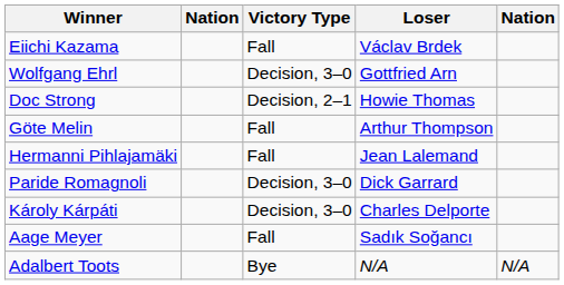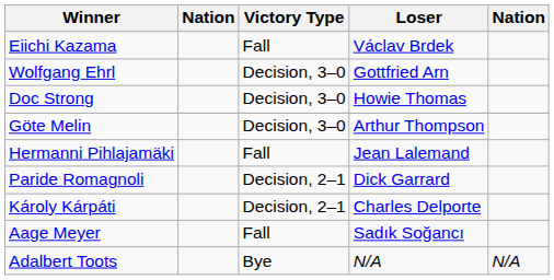Doc Strong | Victory Type: Decision, 2–1 -> Decision, 3–0
Göte Melin | Victory Type: Fall -> Decision, 3–0
Paride Romagnoli | Victory Type: Decision, 3–0 -> Decision, 2–1
Károly Kárpáti | Victory Type: Decision, 3–0 -> Decision, 2–1
